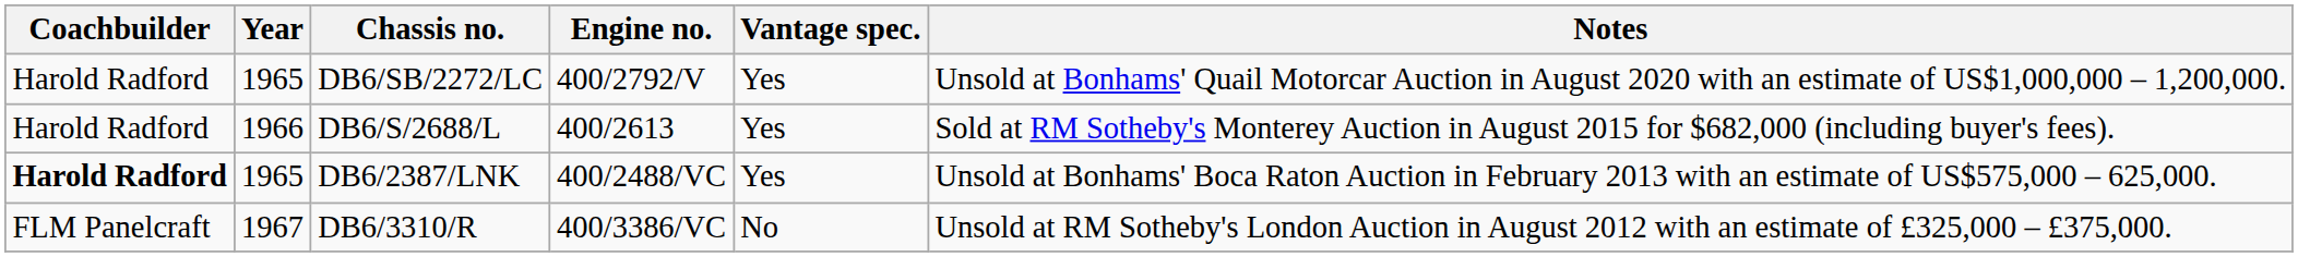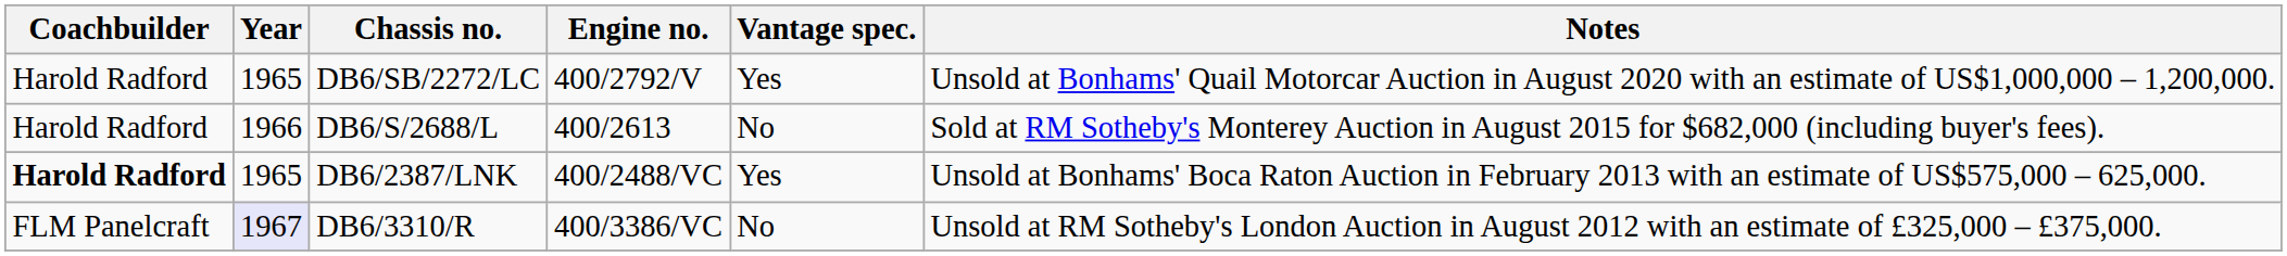DB6/S/2688/L | Vantage spec.: Yes -> No
DB6/3310/R | Year: no background -> lavender background
